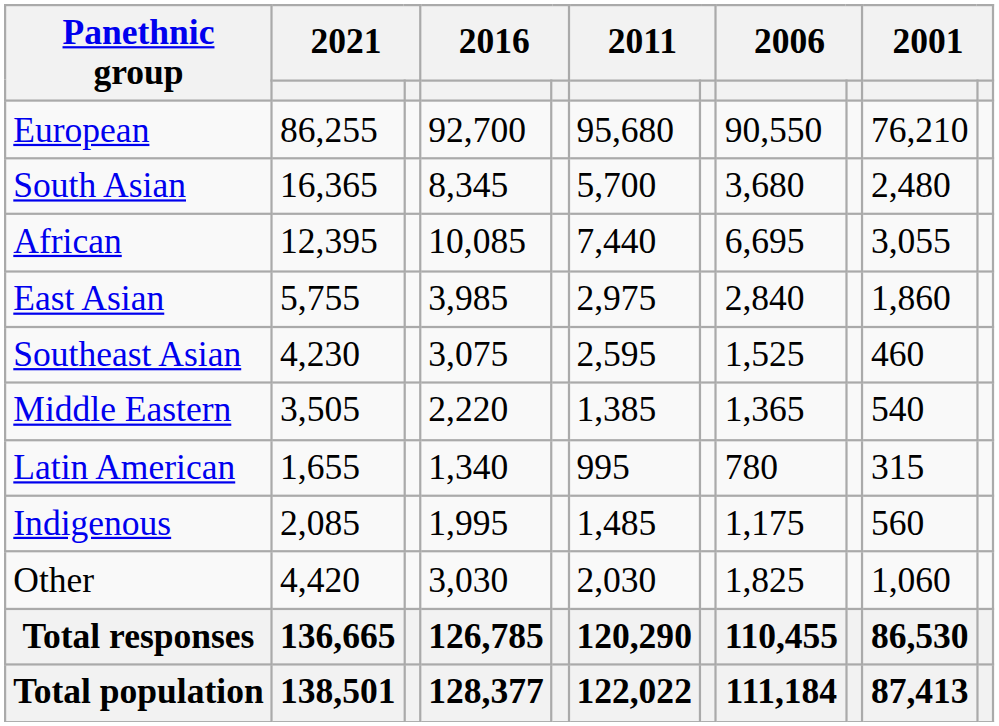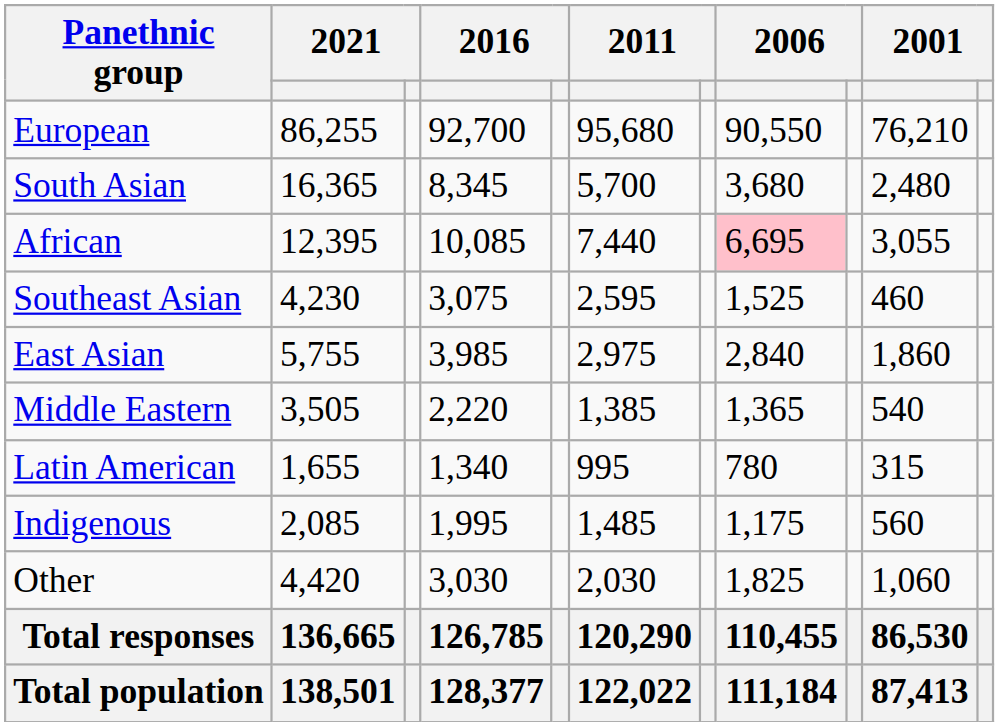African | column 8: no background -> pink background
rows swapped: East Asian <-> Southeast Asian
